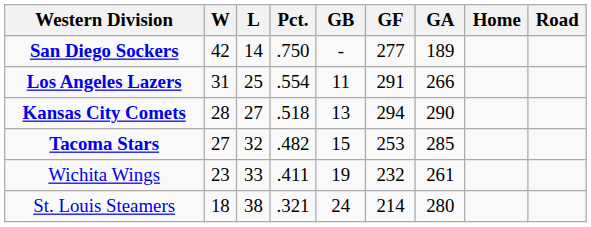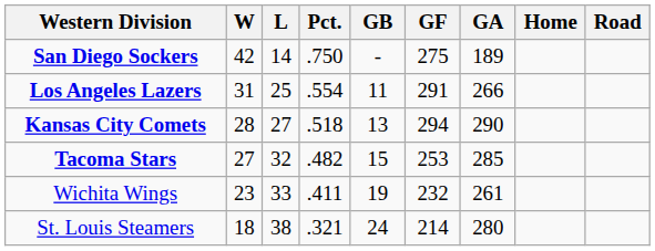San Diego Sockers | GF: 277 -> 275
